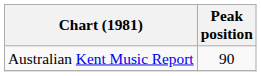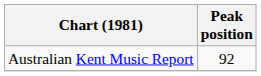Australian Kent Music Report | Peak position: 90 -> 92
